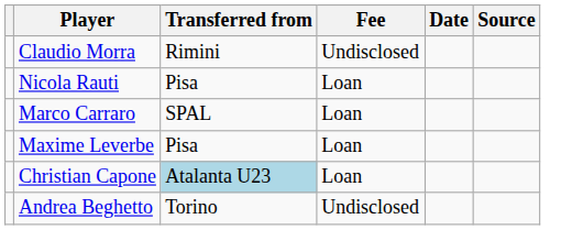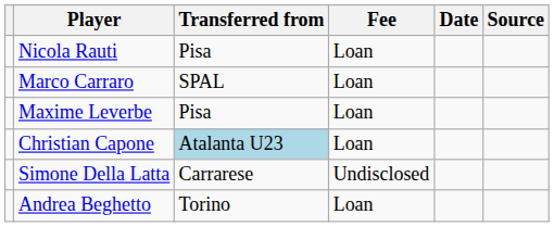- row: Claudio Morra | Rimini | Undisclosed
+ row: Simone Della Latta | Carrarese | Undisclosed
Andrea Beghetto | Fee: Undisclosed -> Loan
